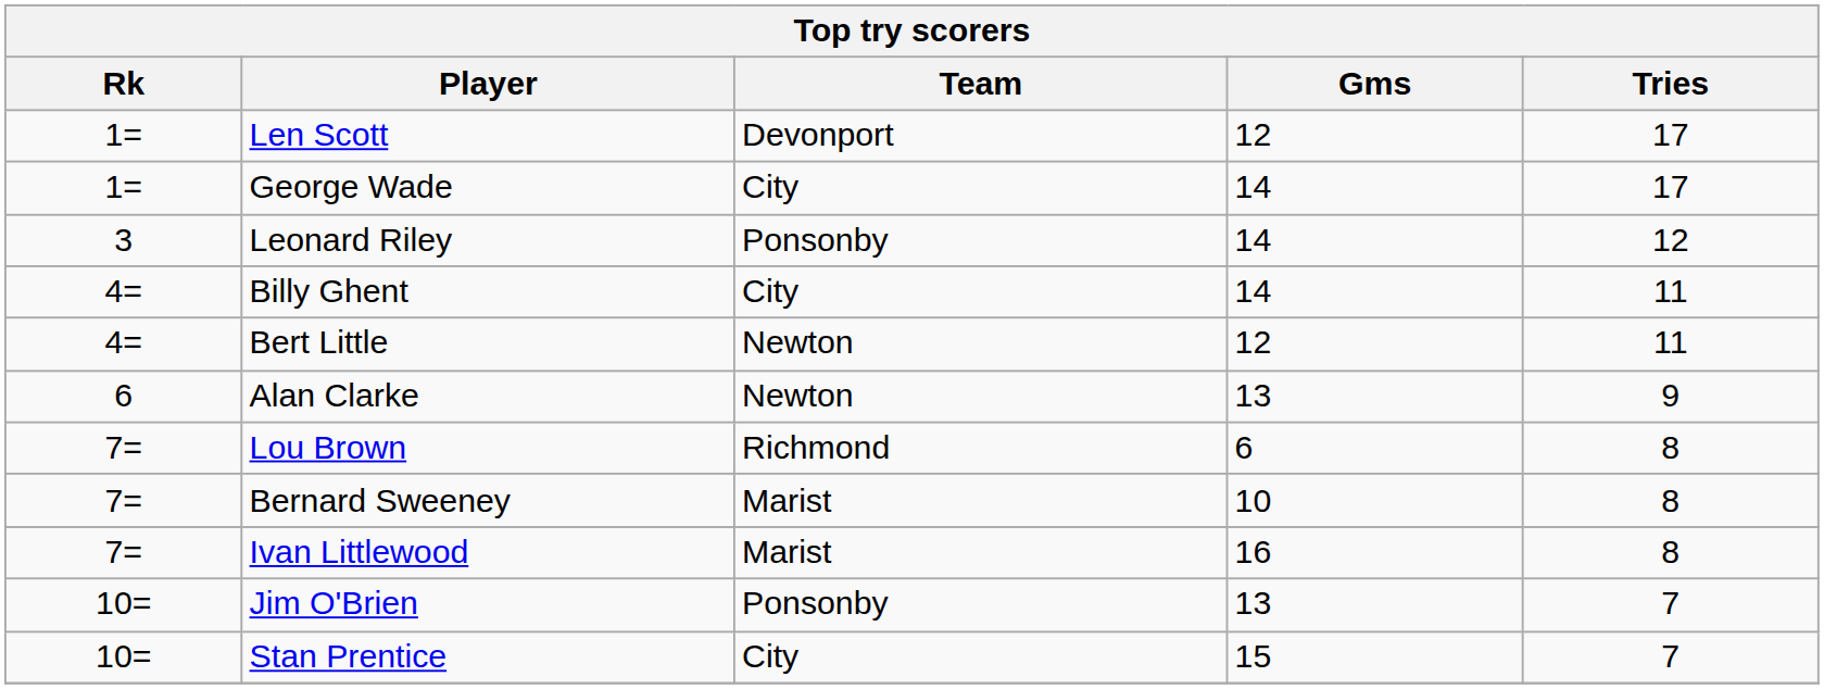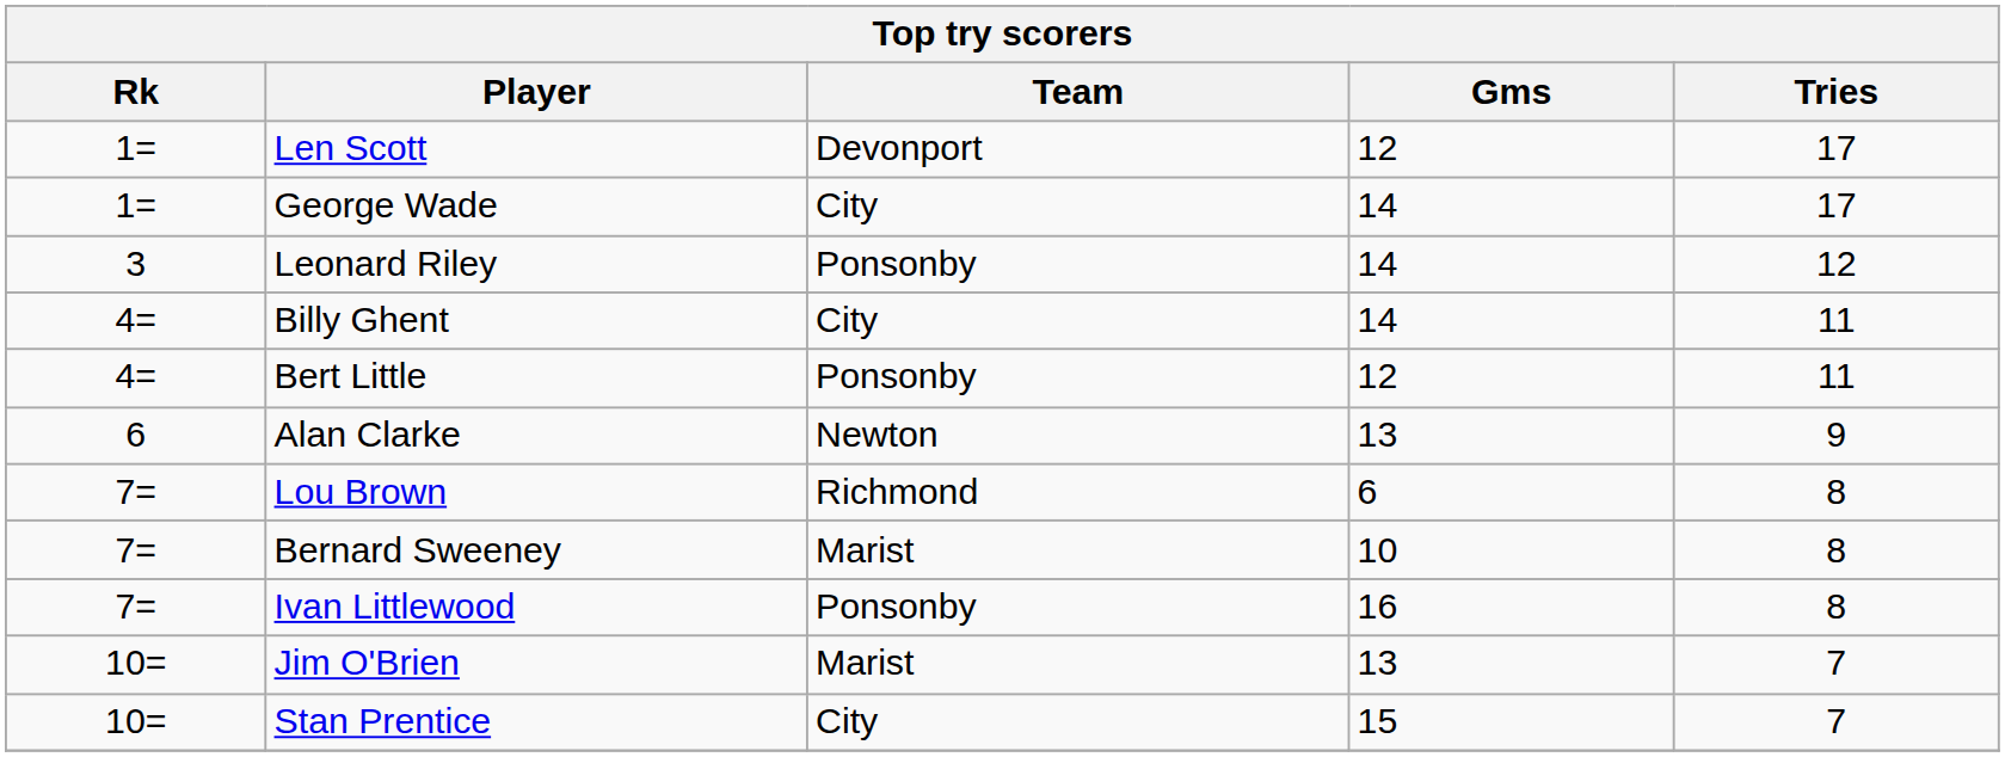Bert Little | Team: Newton -> Ponsonby
Ivan Littlewood | Team: Marist -> Ponsonby
Jim O'Brien | Team: Ponsonby -> Marist
